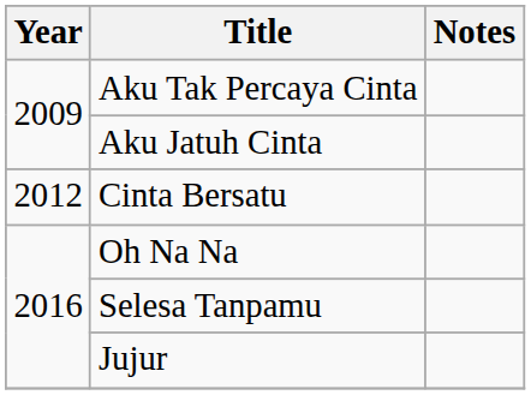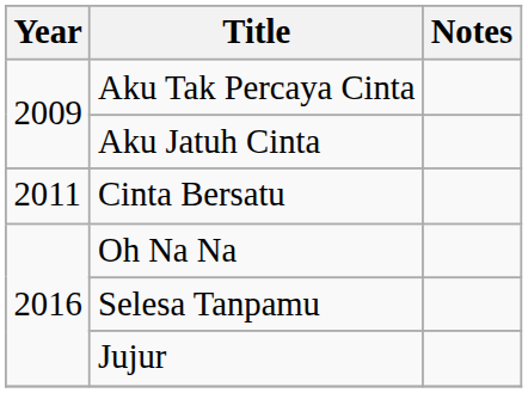Cinta Bersatu | Year: 2012 -> 2011
